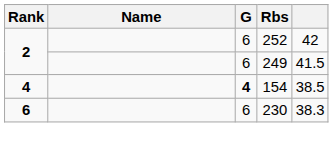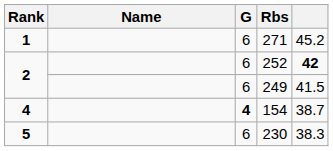+ row: 1 | 6 | 271 | 45.2
252 | column 5: normal -> bold
154 | column 5: 38.5 -> 38.7
230 | Rank: 6 -> 5
